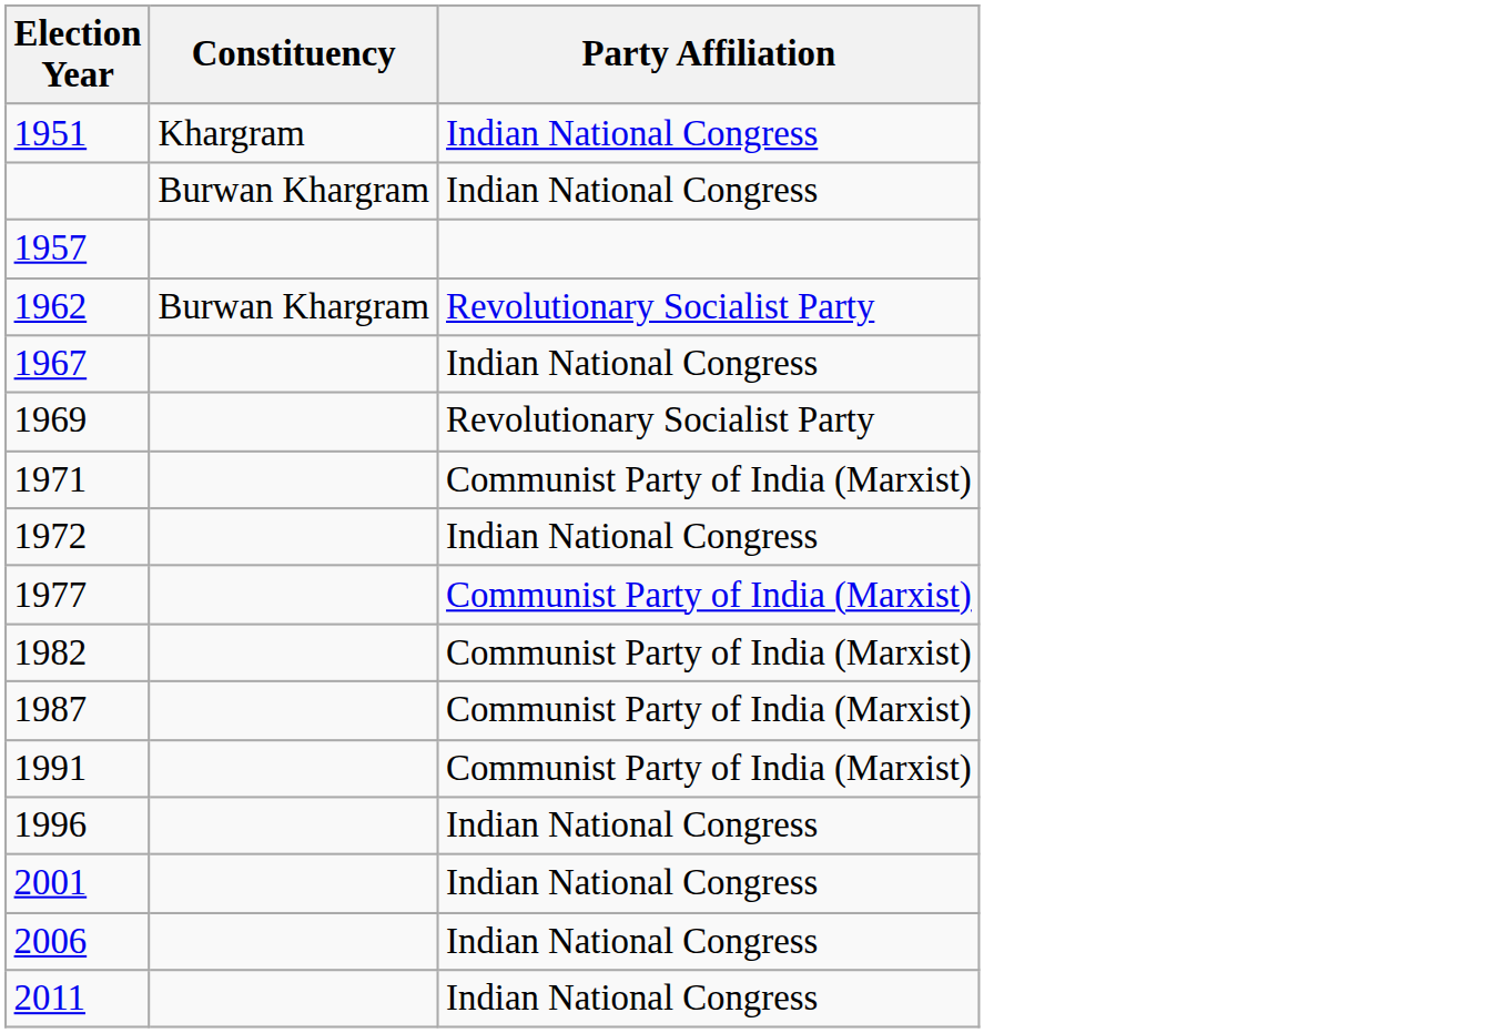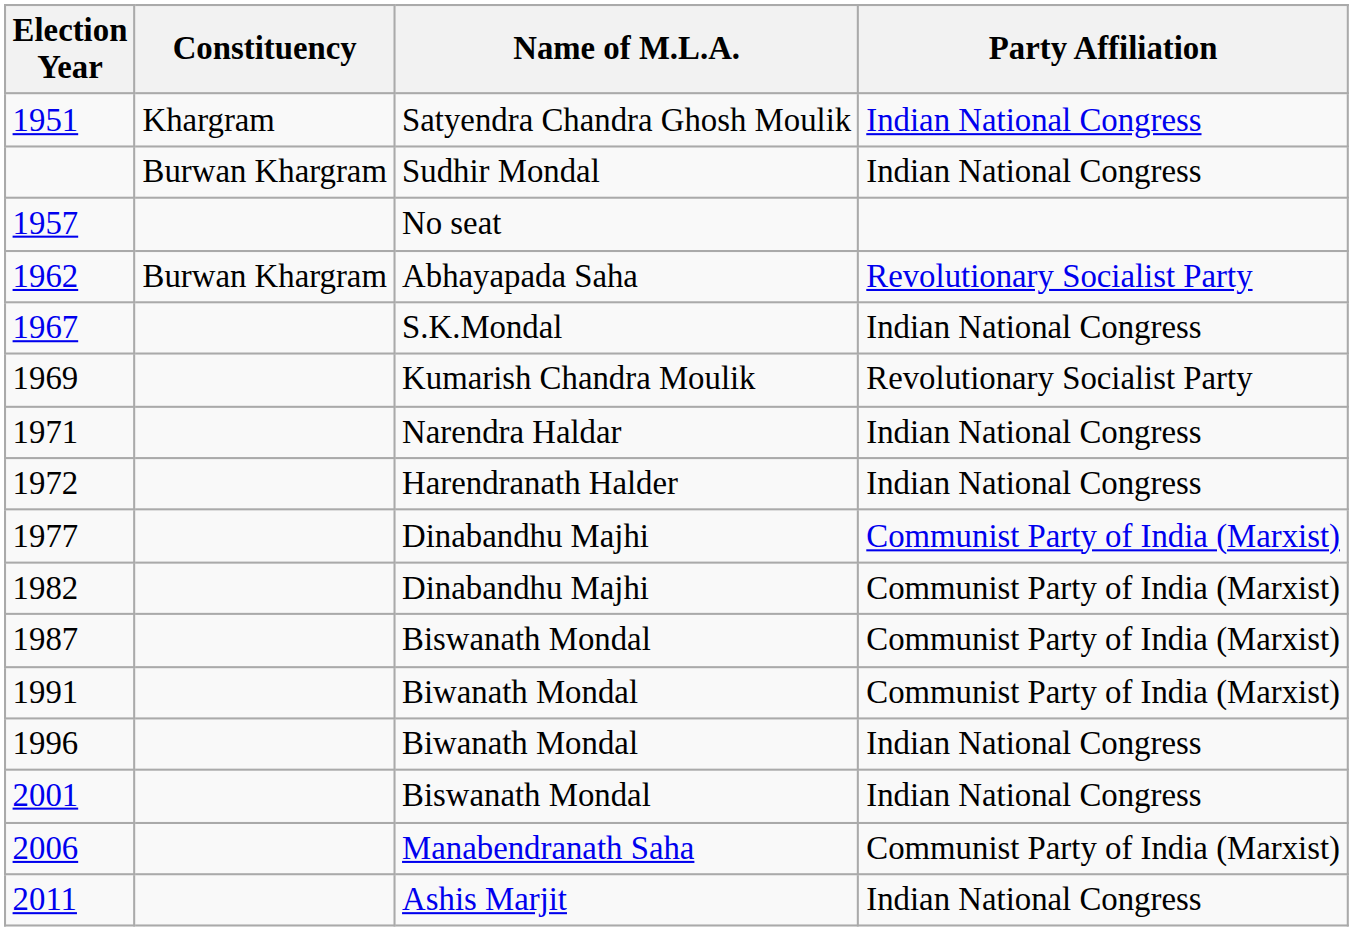+ column: Name of M.L.A. | Satyendra Chandra Ghosh Moulik | Sudhir Mondal | No seat | Abhayapada Saha | S.K.Mondal | Kumarish Chandra Moulik | Narendra Haldar | Harendranath Halder | Dinabandhu Majhi | Dinabandhu Majhi | Biswanath Mondal | Biwanath Mondal | Biwanath Mondal | Biswanath Mondal | Manabendranath Saha | Ashis Marjit
1971 | Party Affiliation: Communist Party of India (Marxist) -> Indian National Congress
2006 | Party Affiliation: Indian National Congress -> Communist Party of India (Marxist)
